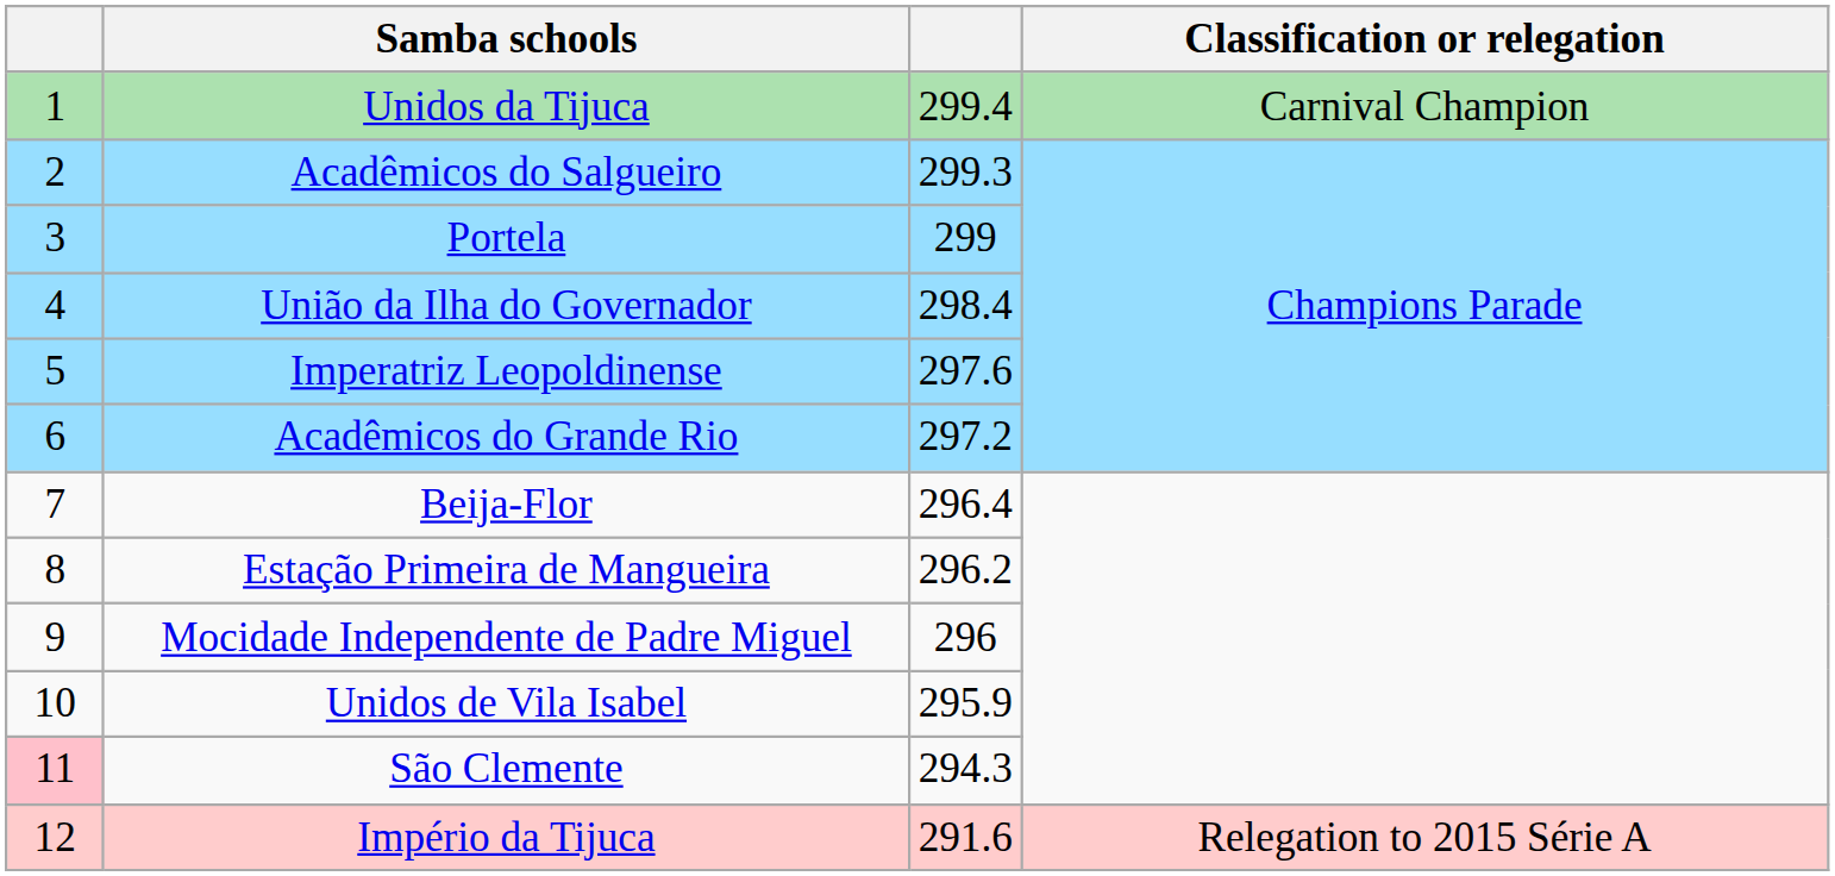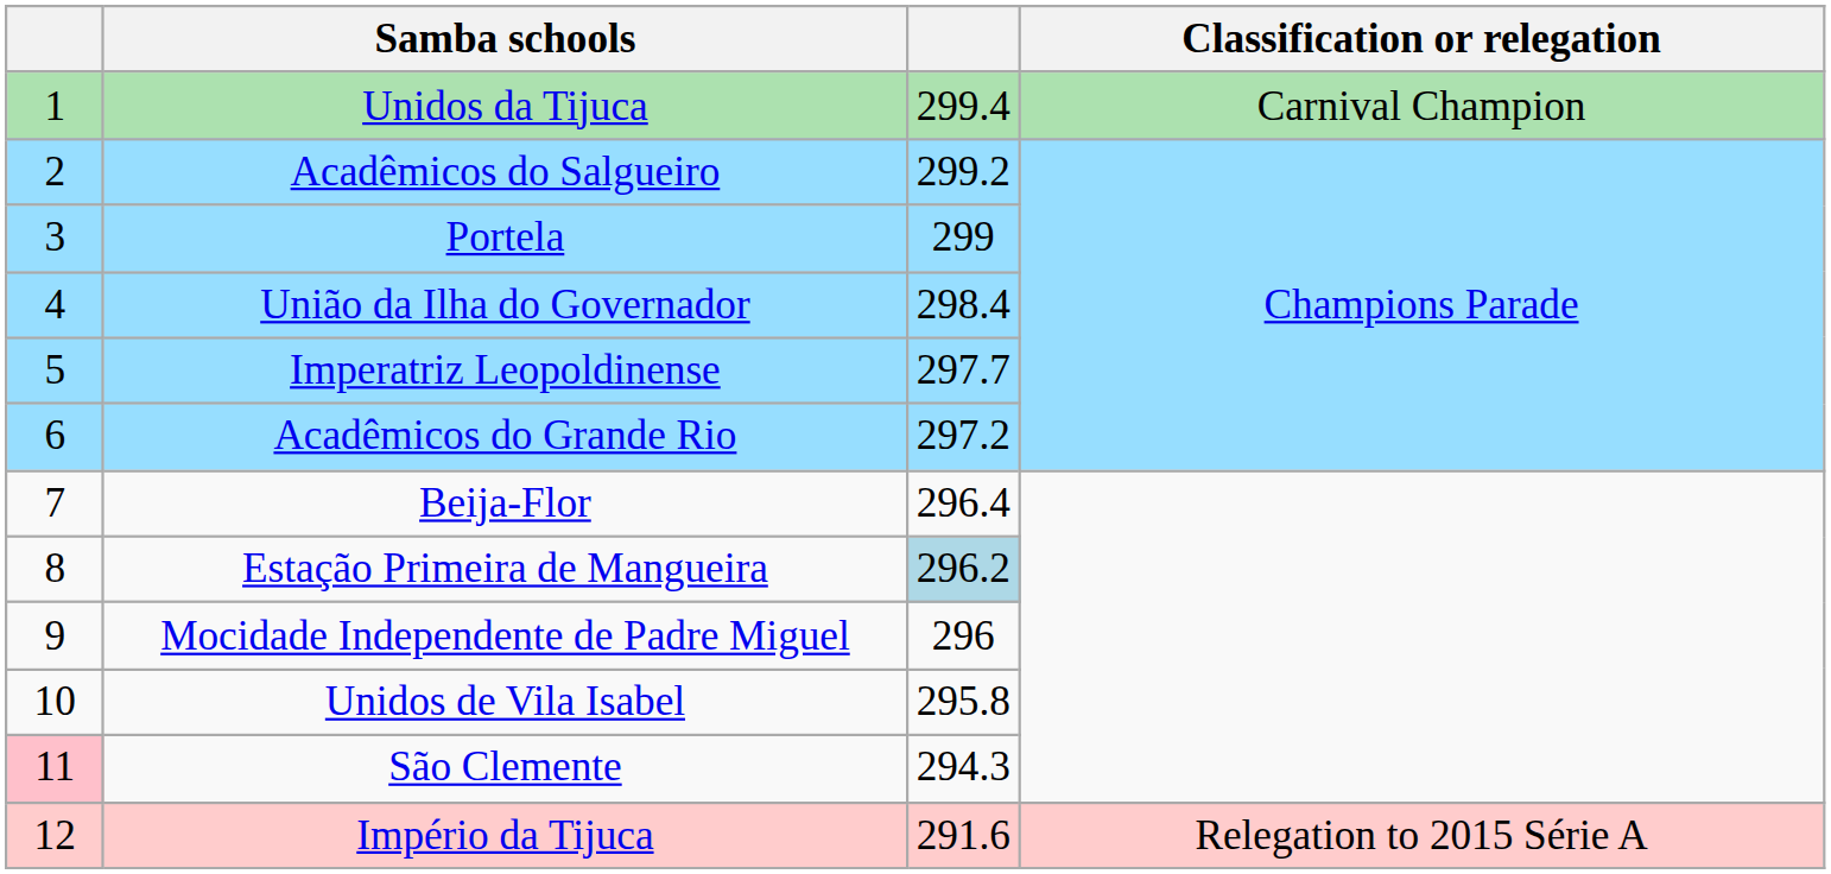Acadêmicos do Salgueiro | column 3: 299.3 -> 299.2
Imperatriz Leopoldinense | column 3: 297.6 -> 297.7
Estação Primeira de Mangueira | column 3: no background -> lightblue background
Unidos de Vila Isabel | column 3: 295.9 -> 295.8
